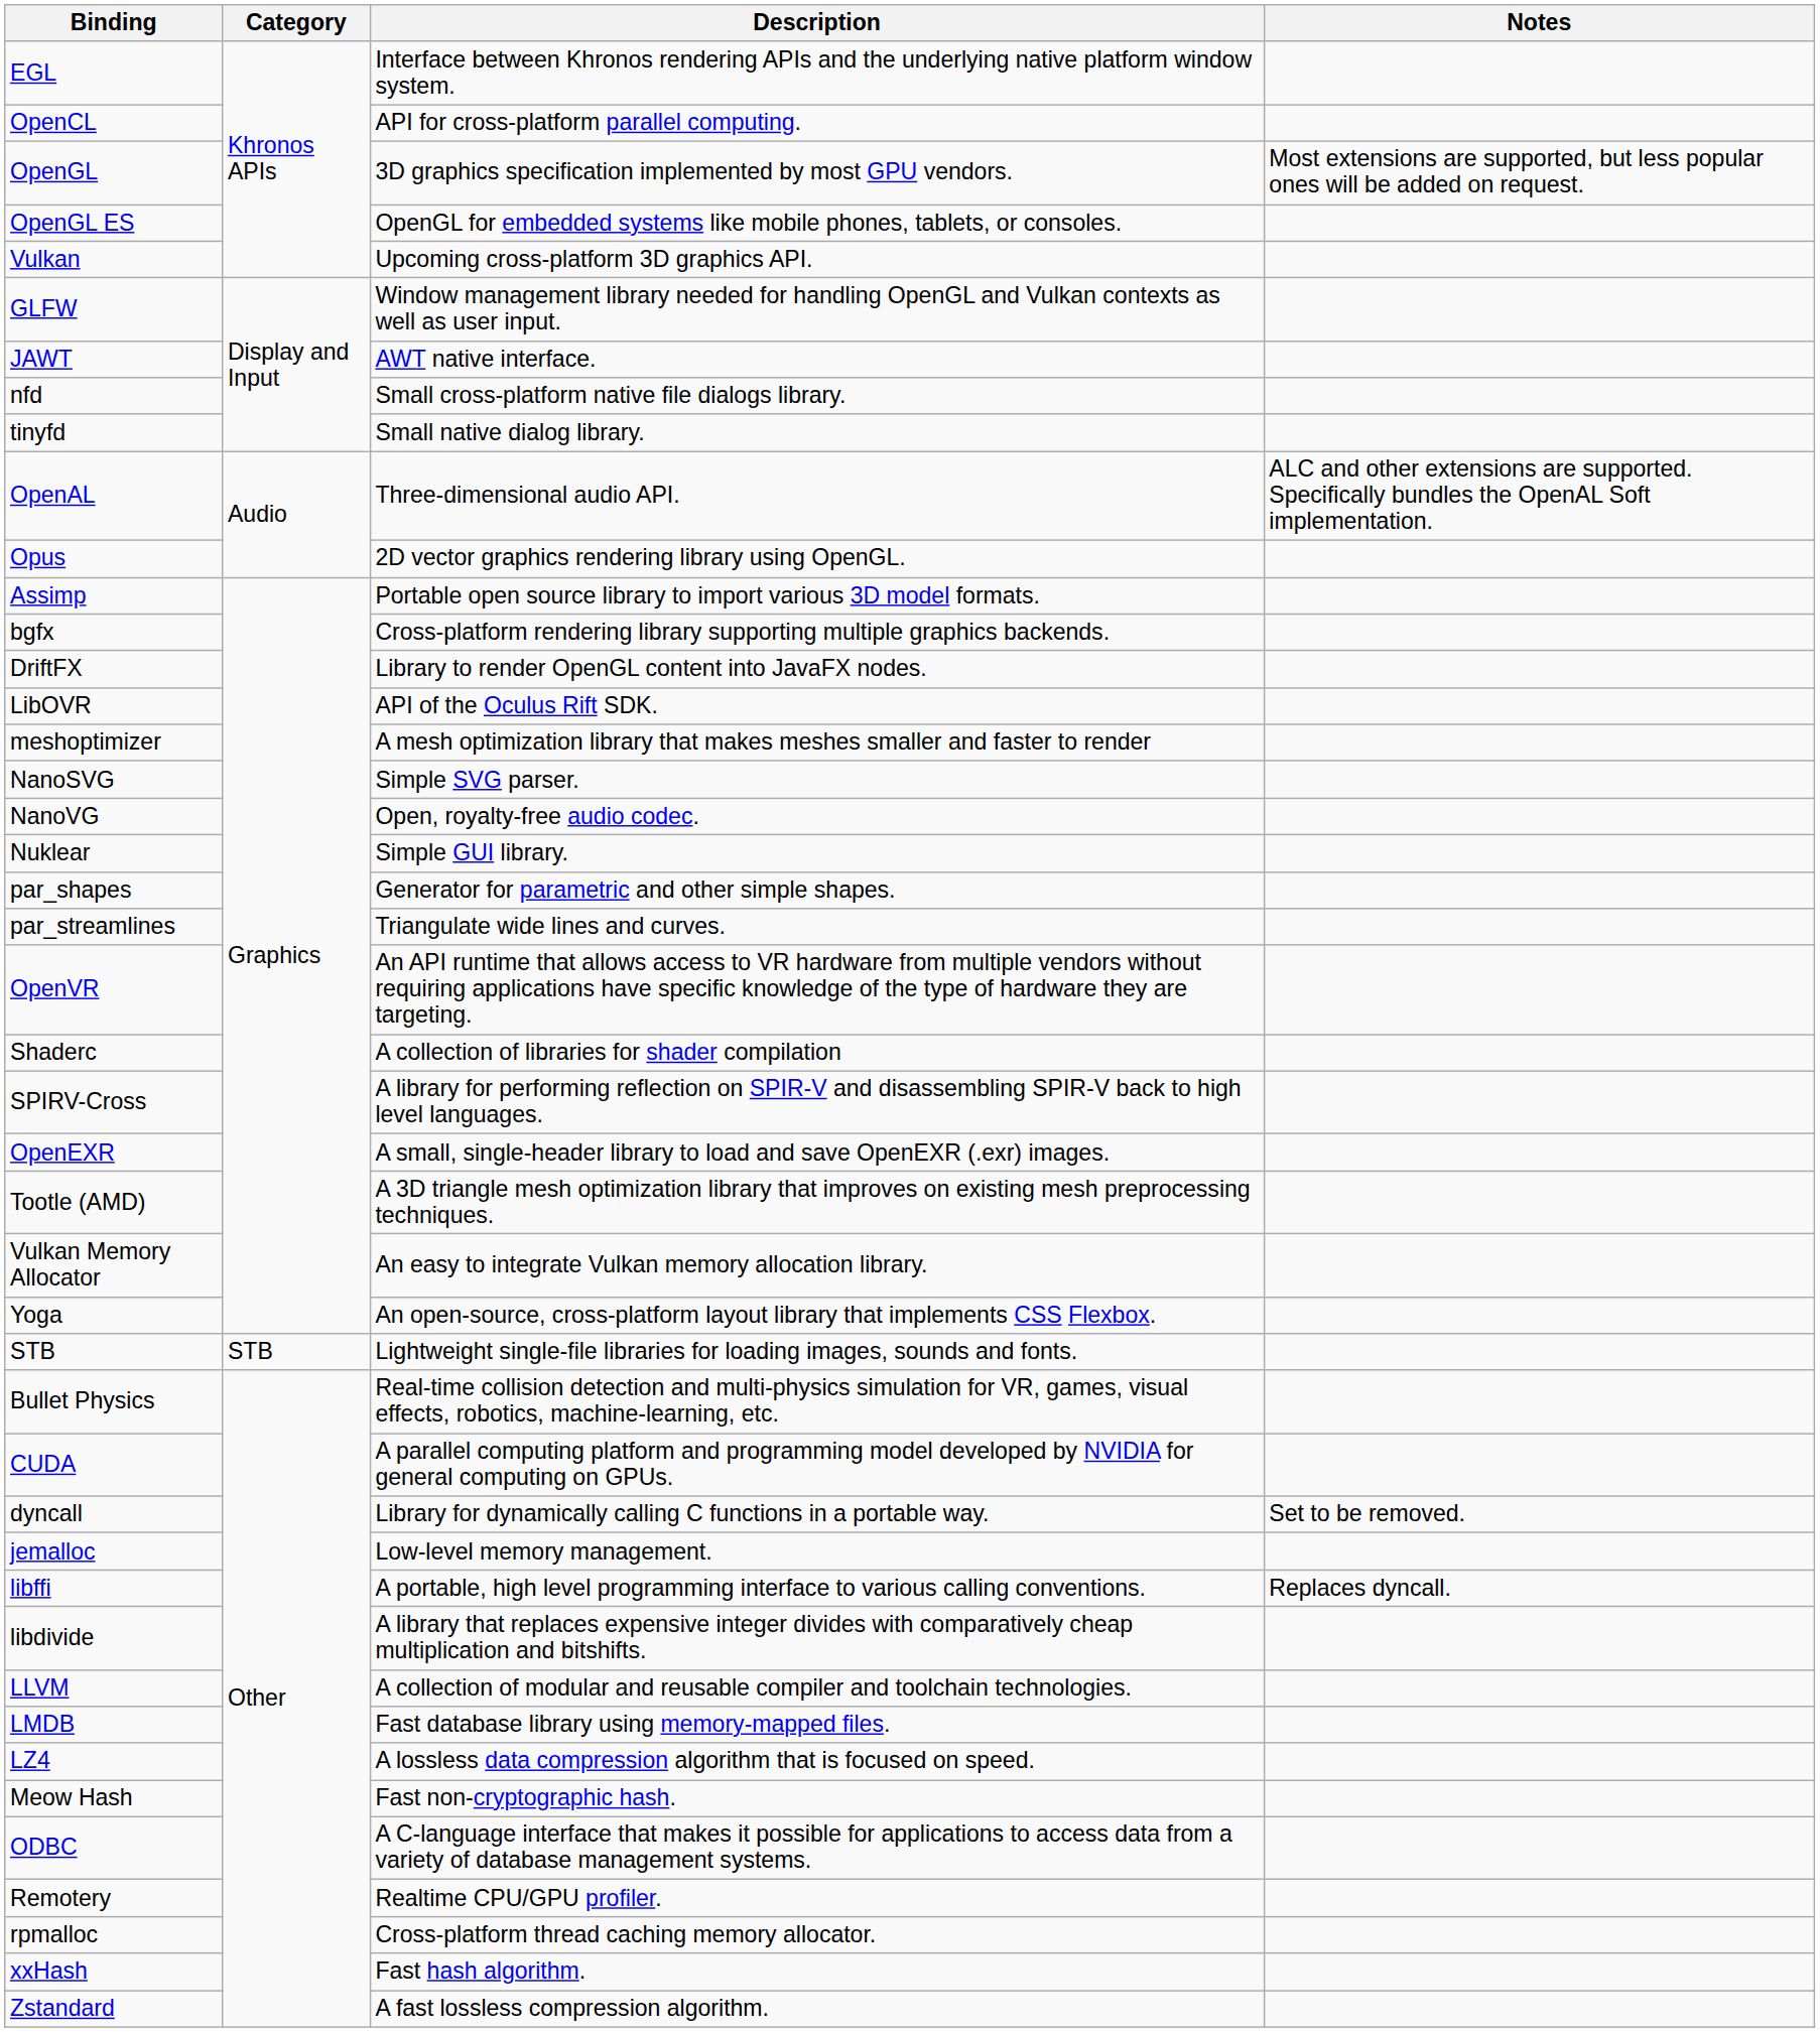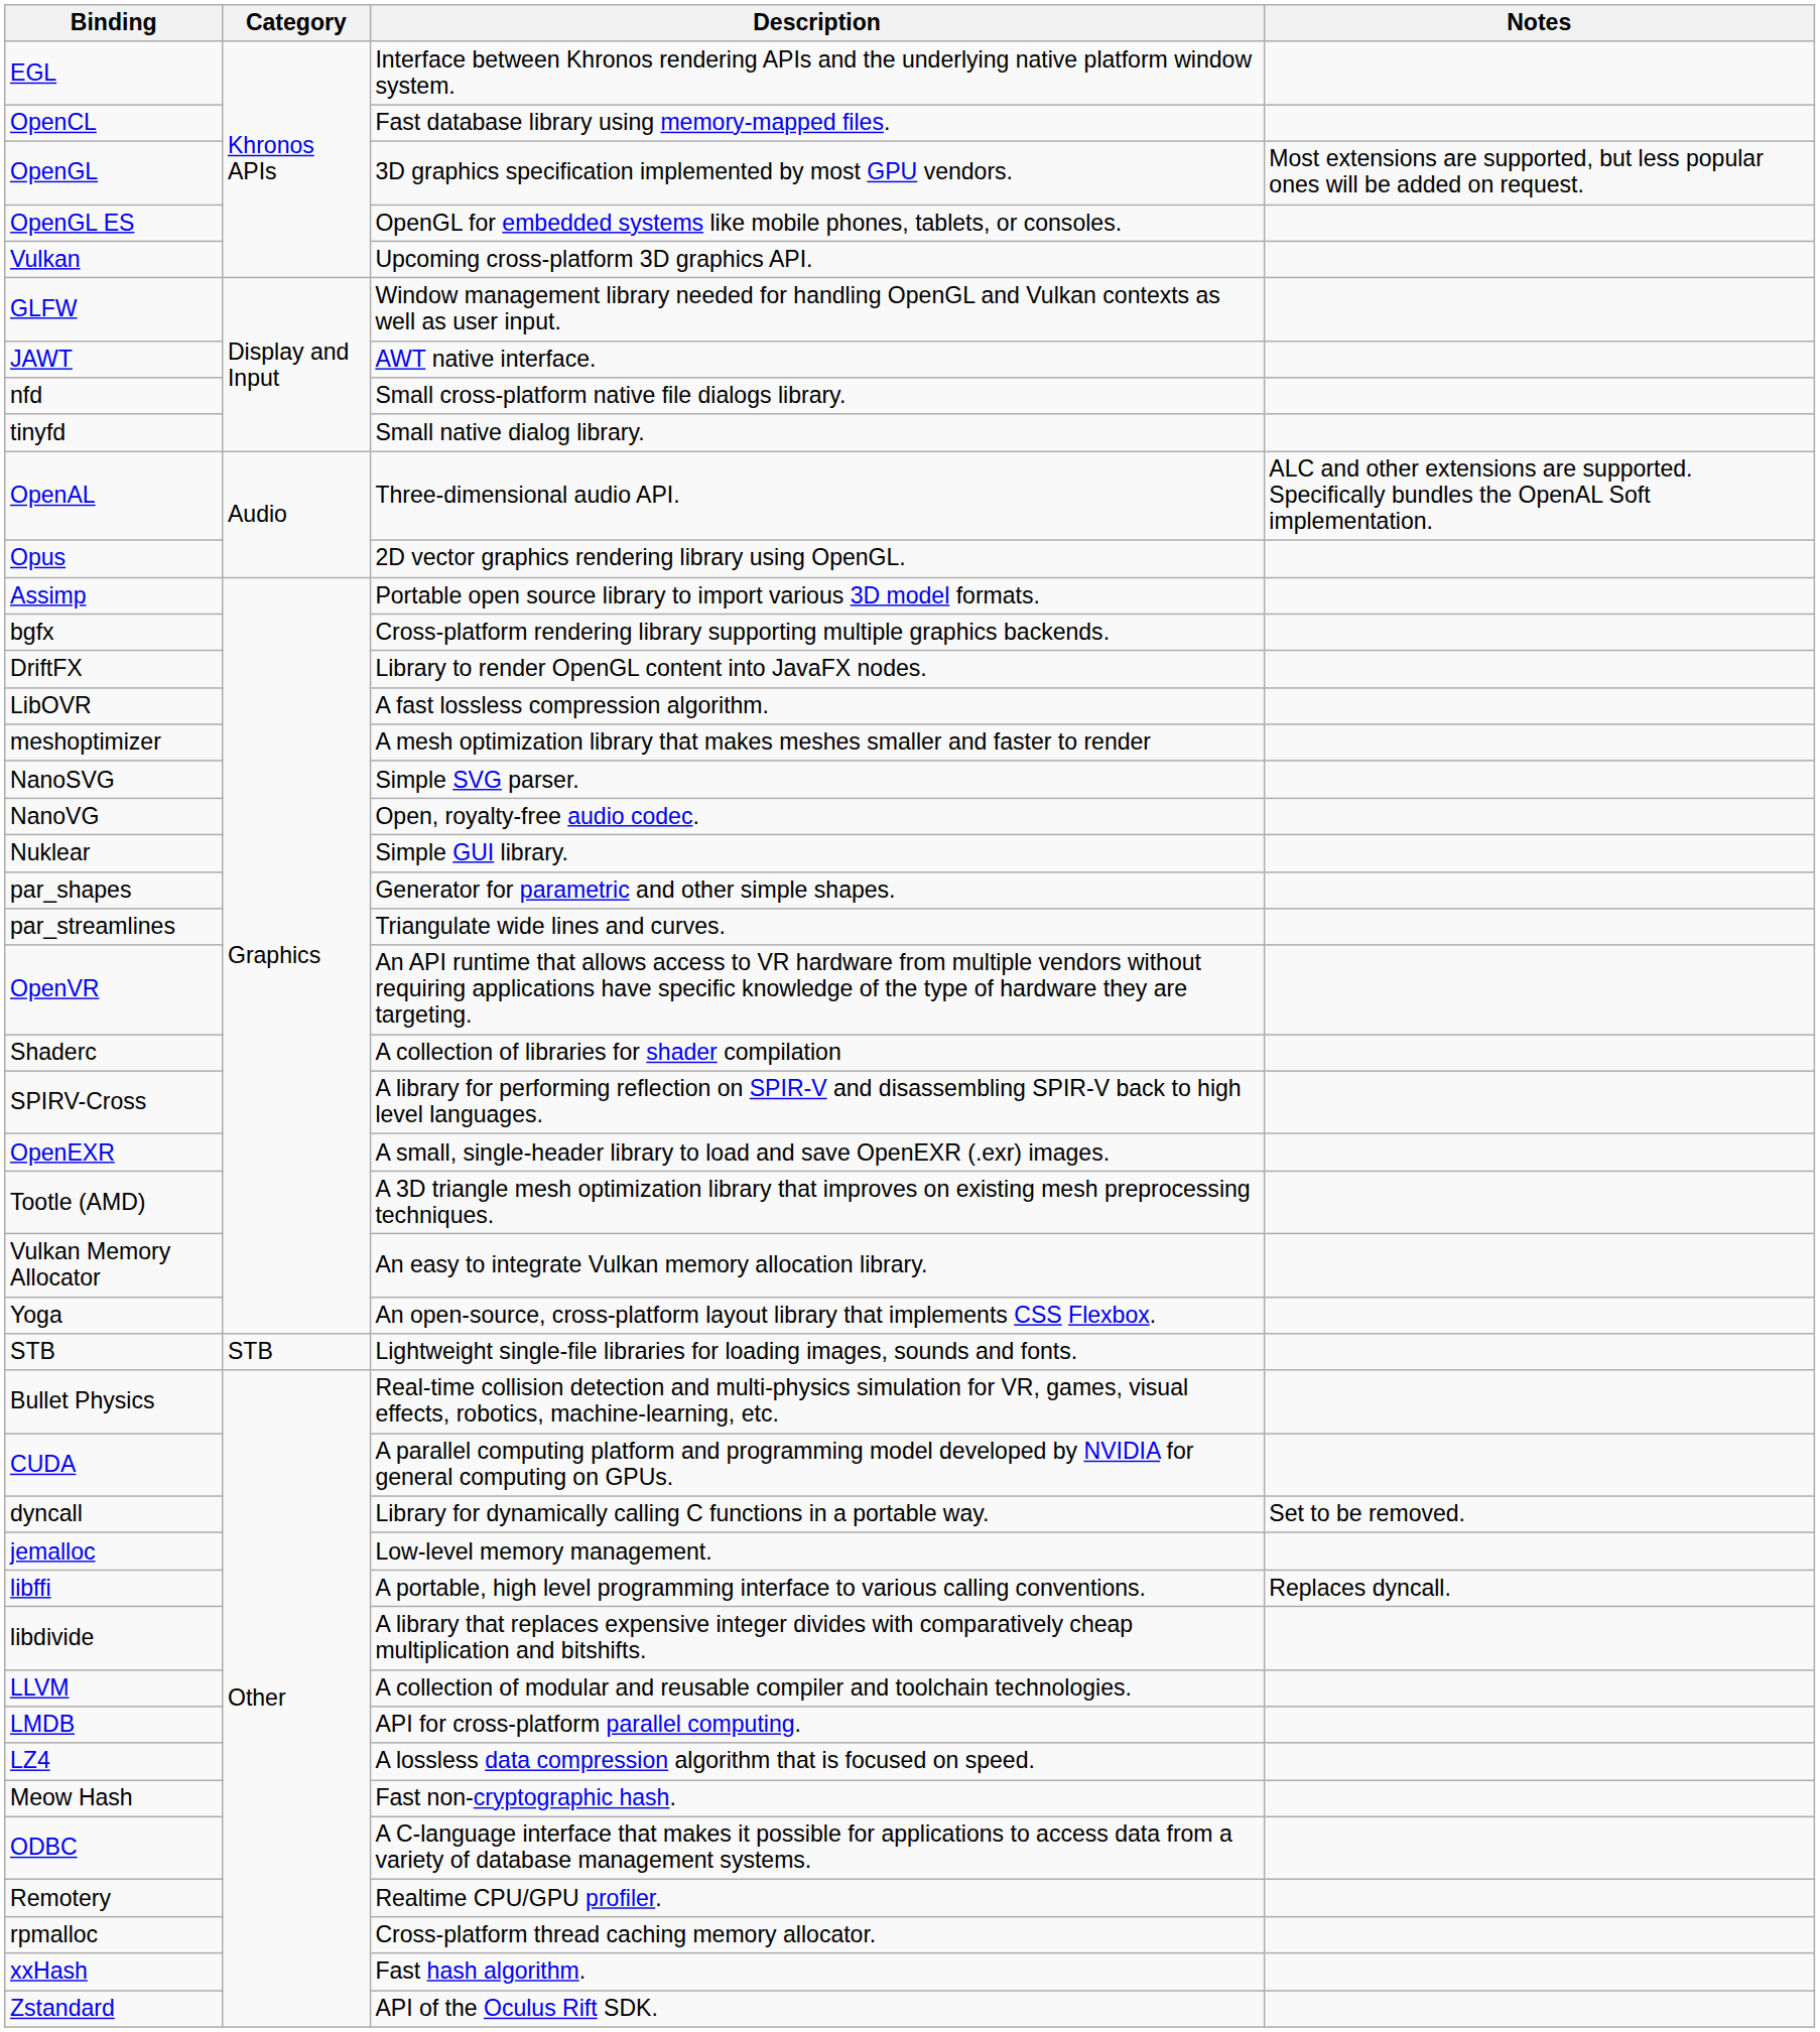OpenCL | Description: API for cross-platform parallel computing. -> Fast database library using memory-mapped files.
LibOVR | Description: API of the Oculus Rift SDK. -> A fast lossless compression algorithm.
LMDB | Description: Fast database library using memory-mapped files. -> API for cross-platform parallel computing.
Zstandard | Description: A fast lossless compression algorithm. -> API of the Oculus Rift SDK.
